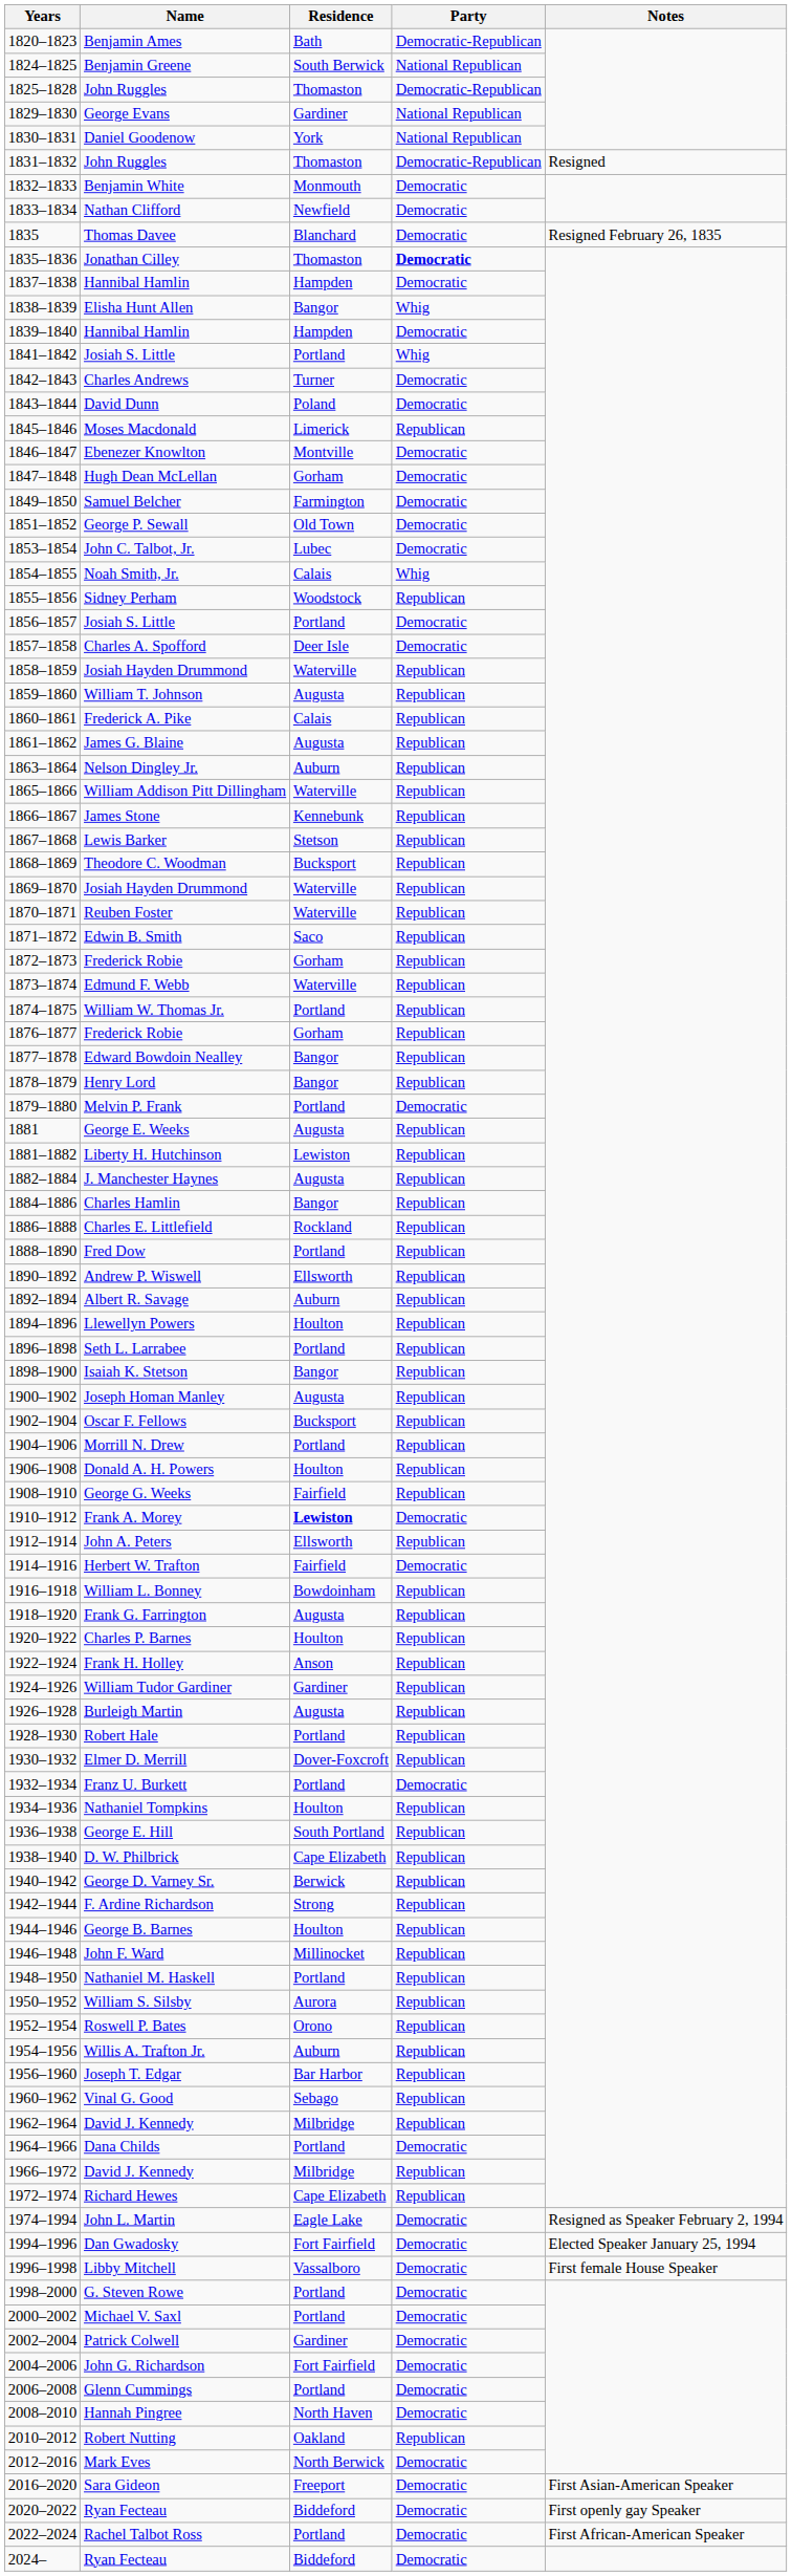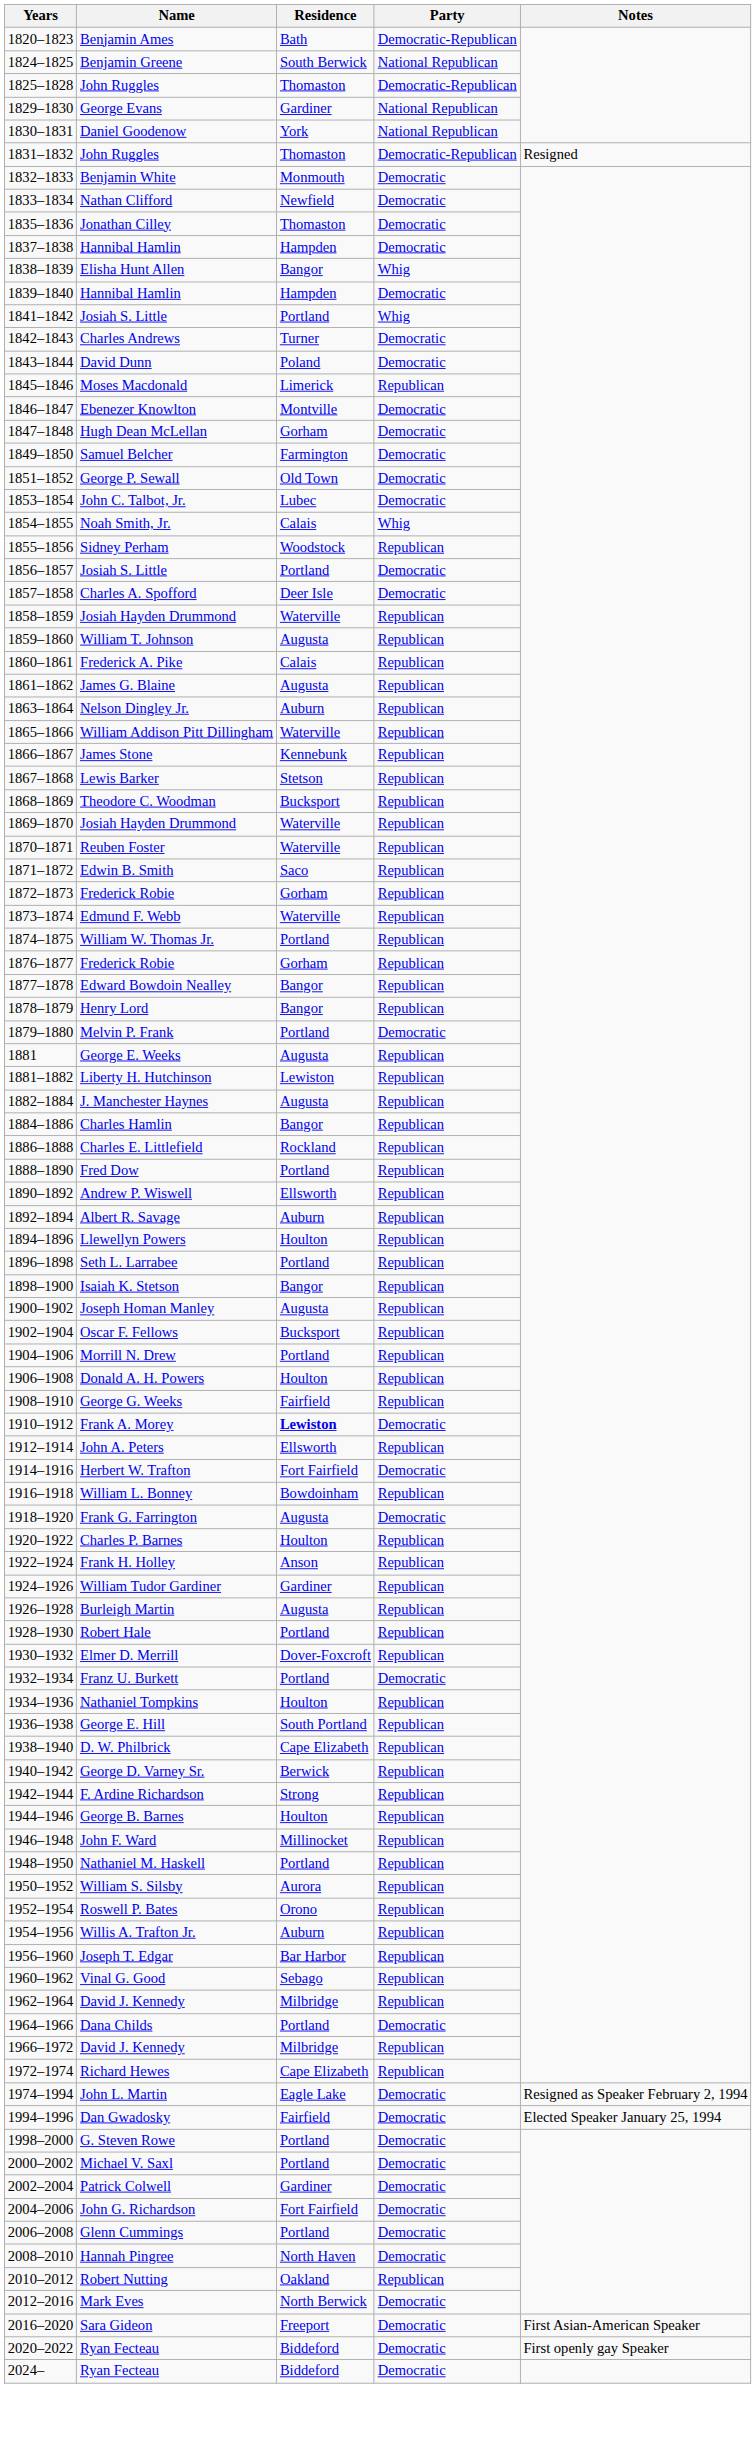- row: 1835 | Thomas Davee | Blanchard | Democratic | Resigned February 26, 1835
Jonathan Cilley | Party: bold -> normal
Herbert W. Trafton | Residence: Fairfield -> Fort Fairfield
Frank G. Farrington | Party: Republican -> Democratic
Dan Gwadosky | Residence: Fort Fairfield -> Fairfield
- row: 1996–1998 | Libby Mitchell | Vassalboro | Democratic | First female House Speaker
- row: 2022–2024 | Rachel Talbot Ross | Portland | Democratic | First African-American Speaker
